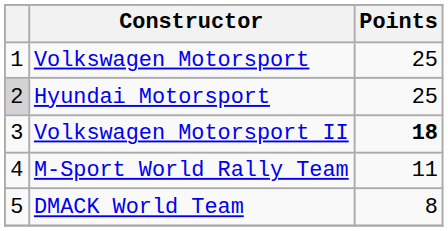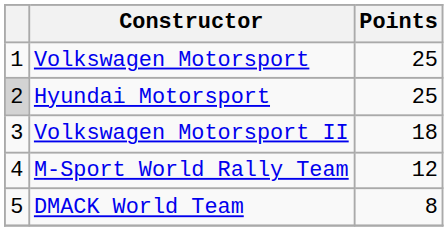Volkswagen Motorsport II | Points: bold -> normal
M-Sport World Rally Team | Points: 11 -> 12
